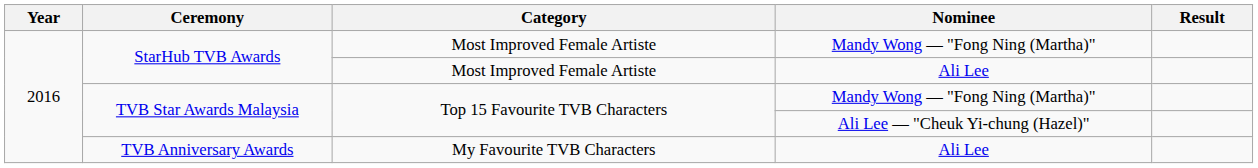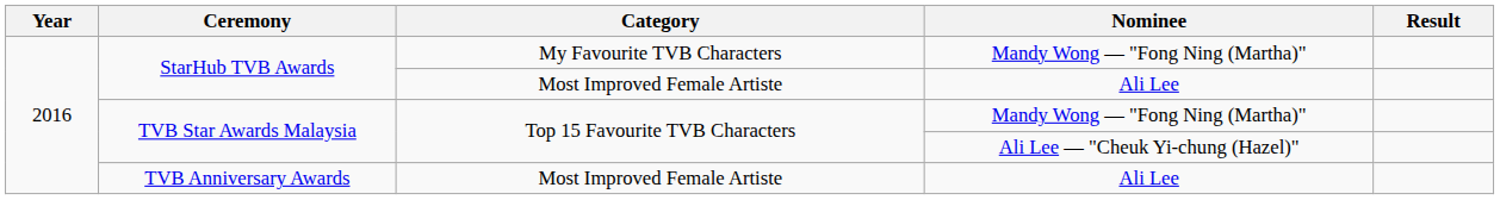StarHub TVB Awards / Mandy Wong — "Fong Ning (Martha)" | Category: Most Improved Female Artiste -> My Favourite TVB Characters
TVB Anniversary Awards | Category: My Favourite TVB Characters -> Most Improved Female Artiste
